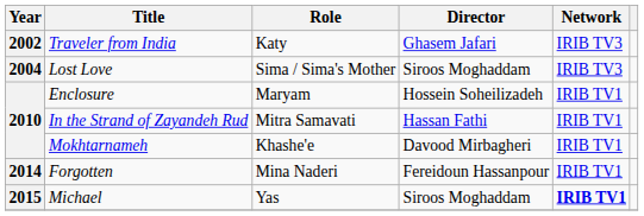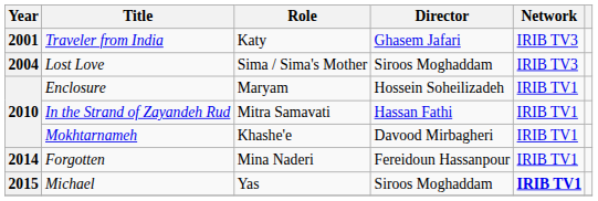Traveler from India | Year: 2002 -> 2001
